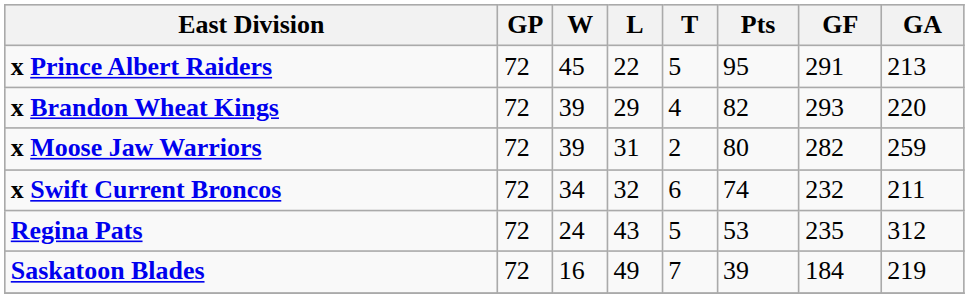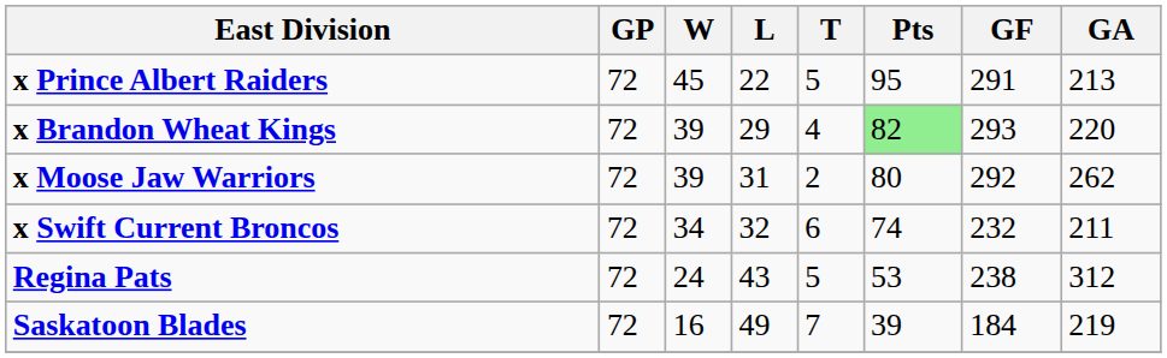x Brandon Wheat Kings | Pts: no background -> lightgreen background
x Moose Jaw Warriors | GF: 282 -> 292
x Moose Jaw Warriors | GA: 259 -> 262
Regina Pats | GF: 235 -> 238
